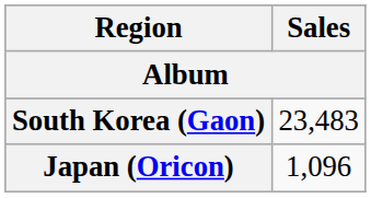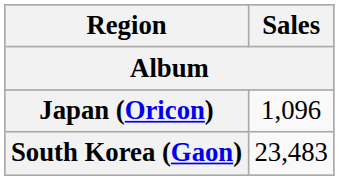rows swapped: South Korea (Gaon) <-> Japan (Oricon)
